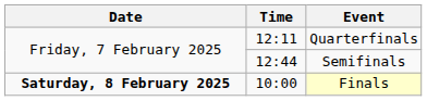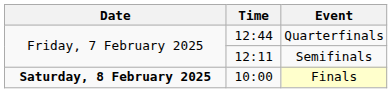Quarterfinals | Time: 12:11 -> 12:44
Semifinals | Time: 12:44 -> 12:11
